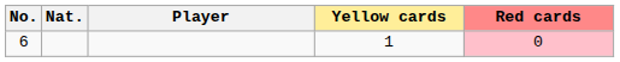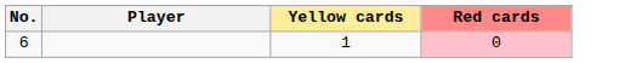- column: Nat.
